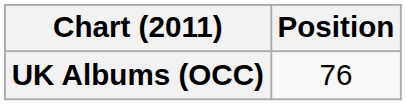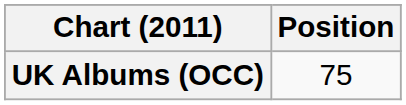UK Albums (OCC) | Position: 76 -> 75
